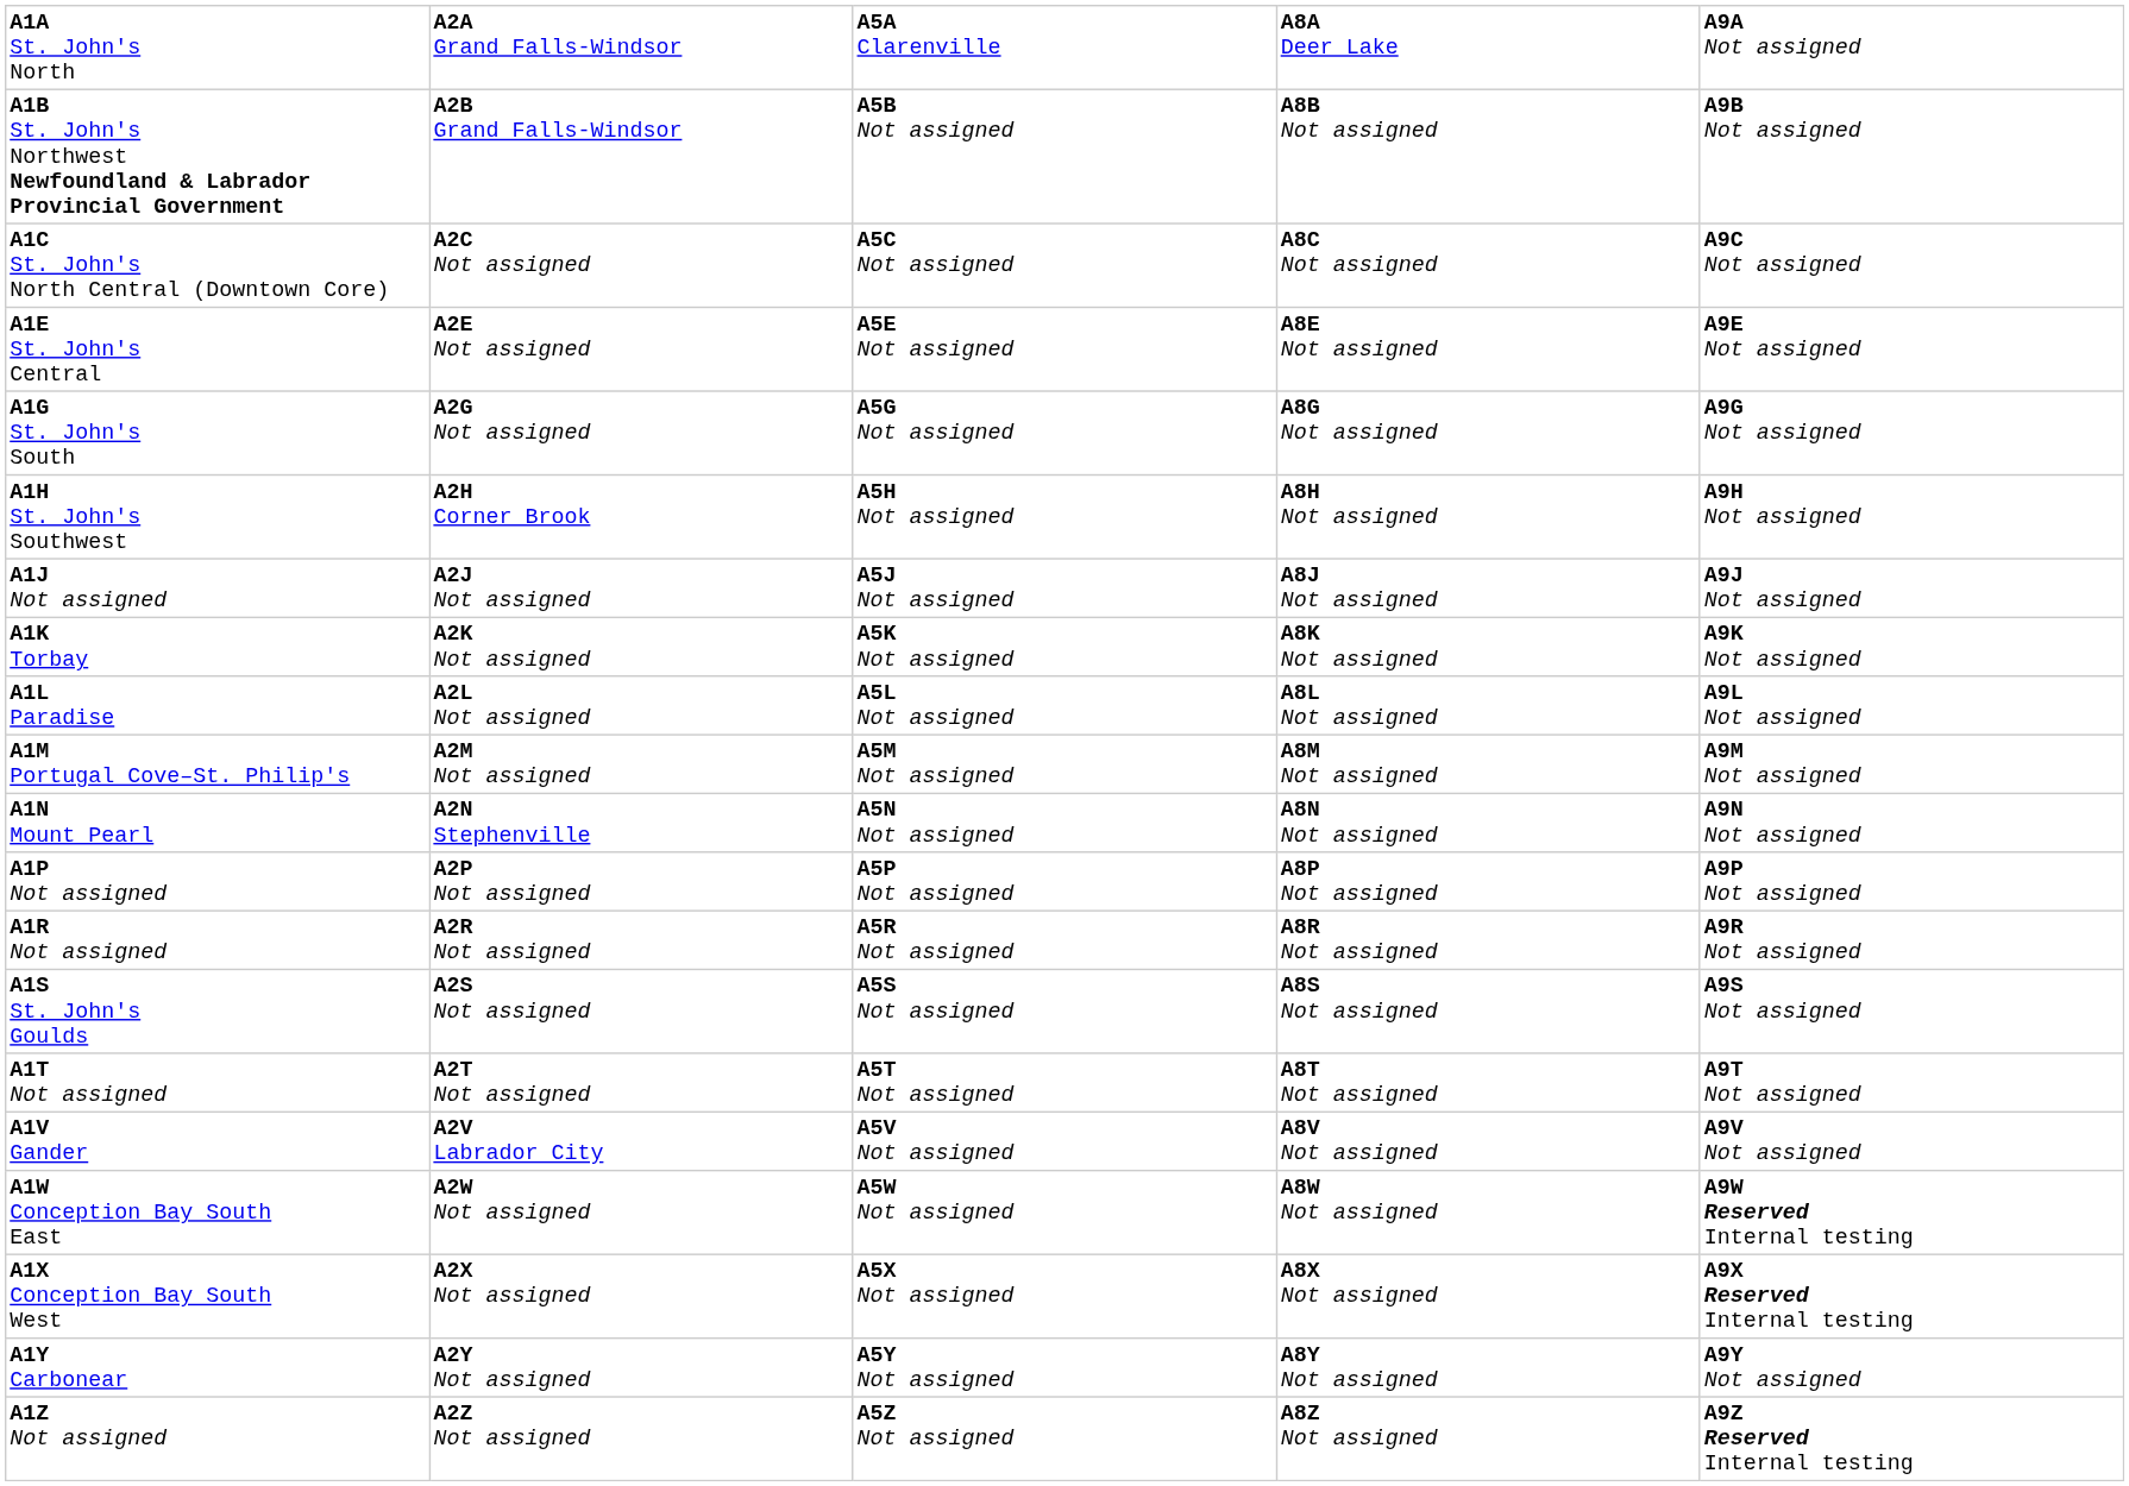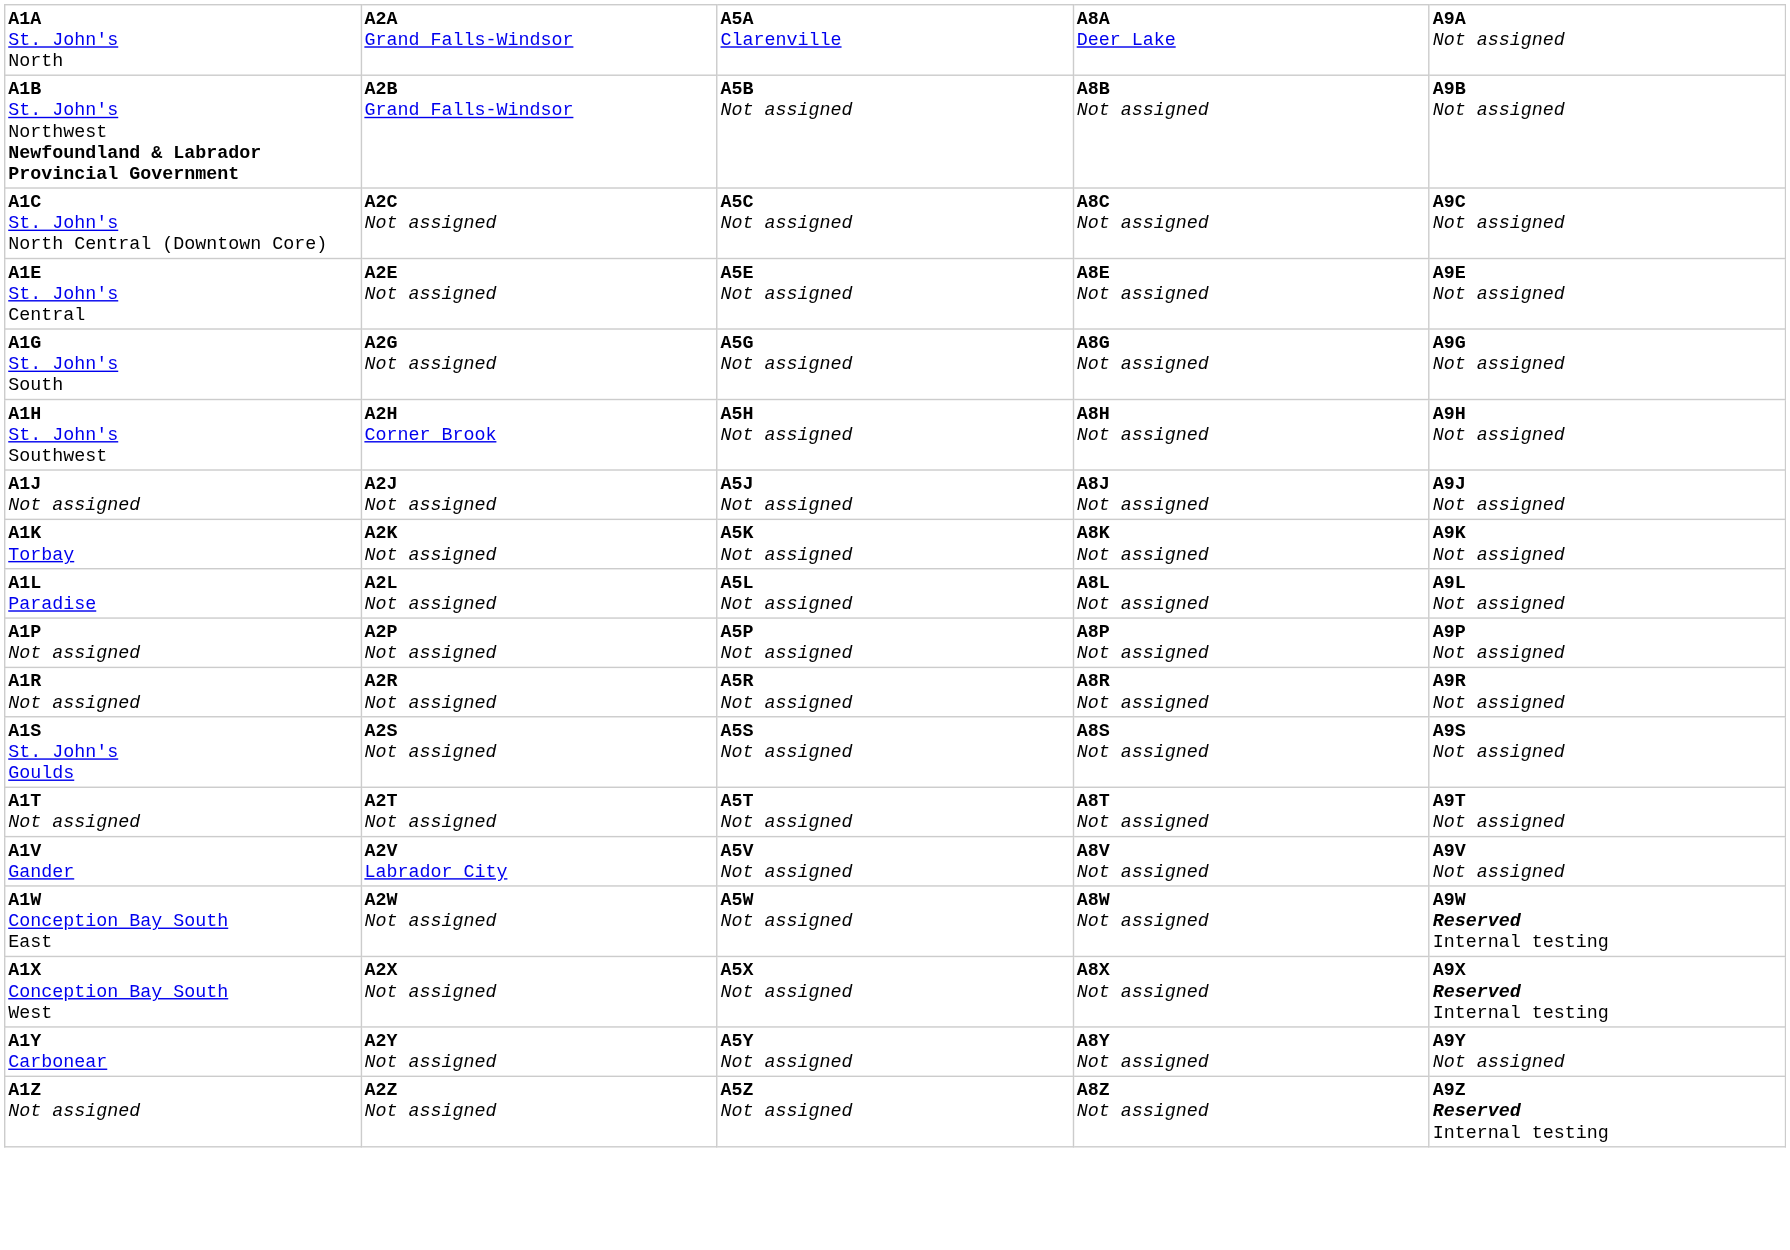- row: A1M Portugal Cove–St. Philip's | A2M Not assigned | A5M Not assigned | A8M Not assigned | A9M Not assigned
- row: A1N Mount Pearl | A2N Stephenville | A5N Not assigned | A8N Not assigned | A9N Not assigned
